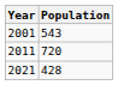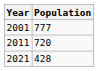2001 | Population: 543 -> 777
